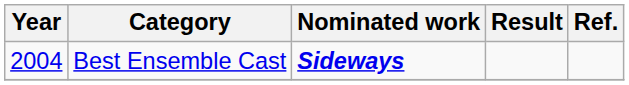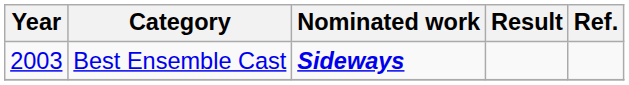Best Ensemble Cast | Year: 2004 -> 2003
